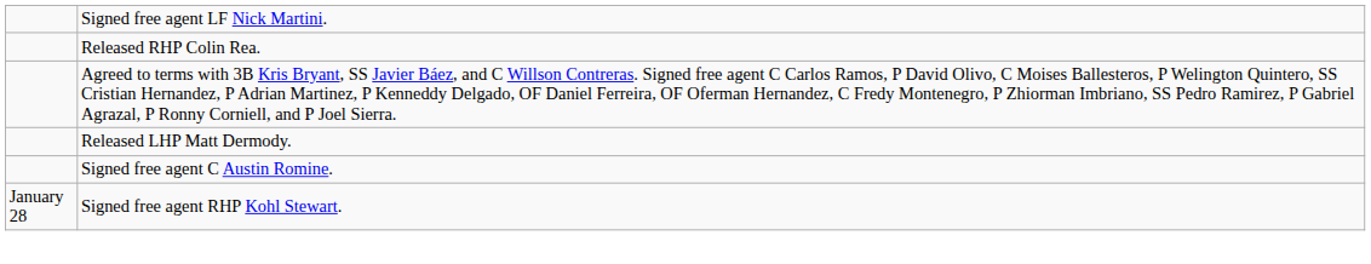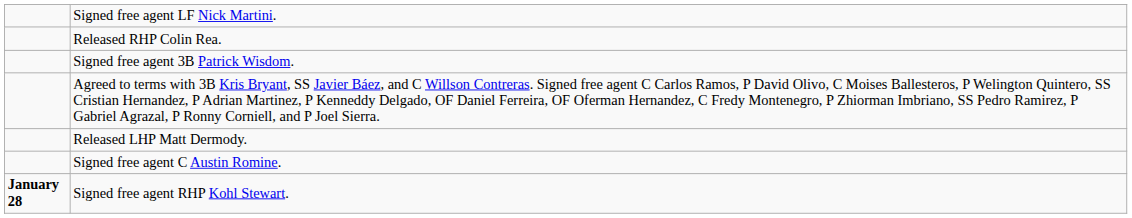+ row: Signed free agent 3B Patrick Wisdom.
Signed free agent RHP Kohl Stewart. | column 1: normal -> bold
